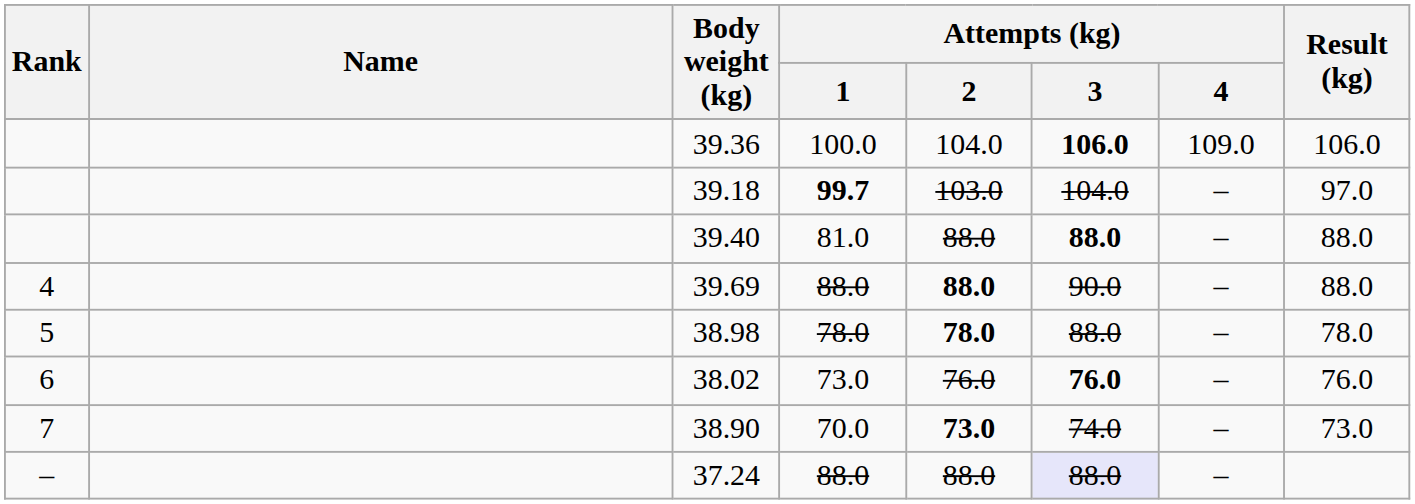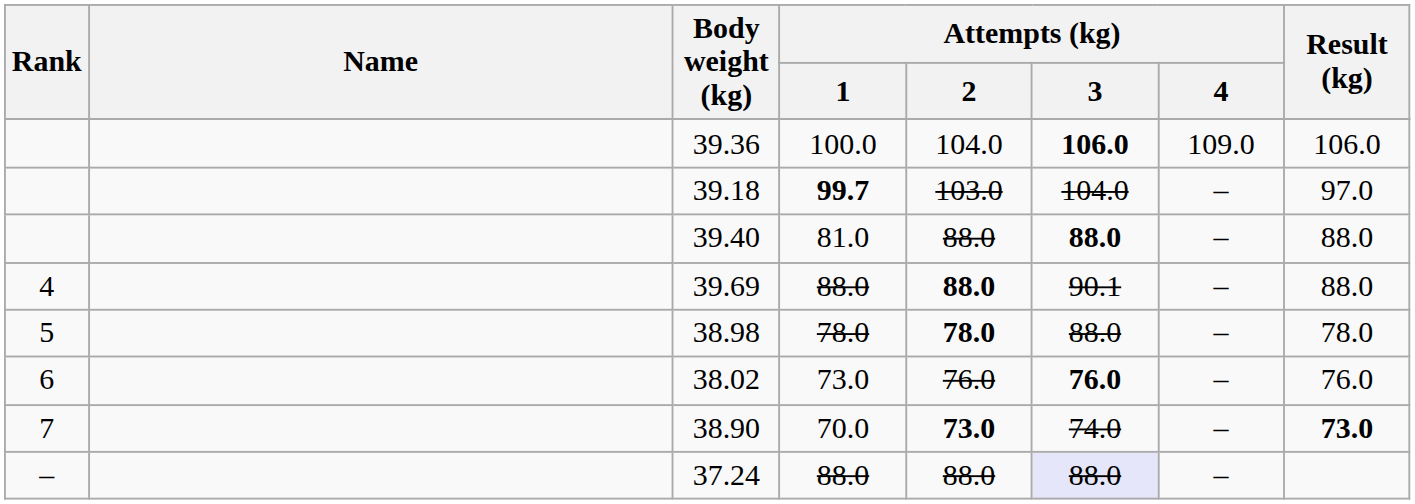39.69 | Attempts (kg) / 3: 90.0 -> 90.1
38.90 | Result (kg): normal -> bold
